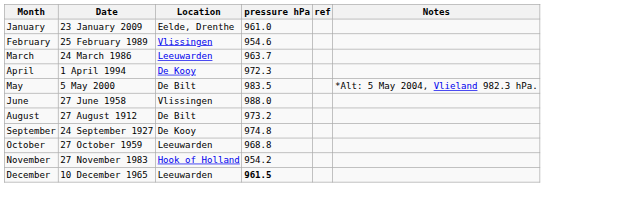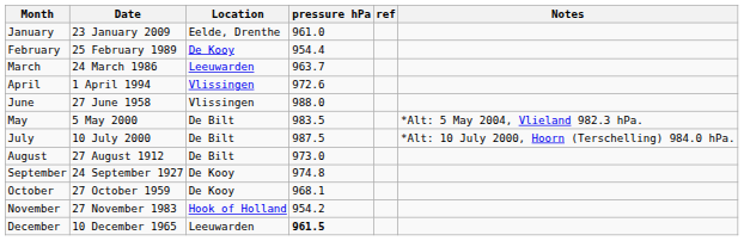February | Location: Vlissingen -> De Kooy
February | pressure hPa: 954.6 -> 954.4
April | Location: De Kooy -> Vlissingen
April | pressure hPa: 972.3 -> 972.6
rows swapped: May <-> June
+ row: July | 10 July 2000 | De Bilt | 987.5 | *Alt: 10 July 2000, Hoorn (Terschelling) 984.0 hPa.
August | pressure hPa: 973.2 -> 973.0
October | Location: Leeuwarden -> De Kooy
October | pressure hPa: 968.8 -> 968.1
